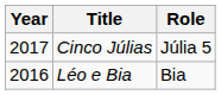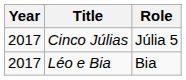Léo e Bia | Year: 2016 -> 2017
